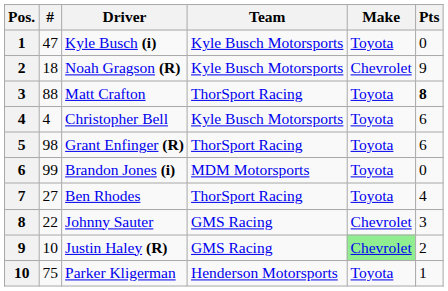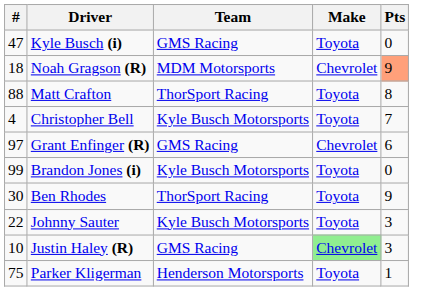- column: Pos. | 1 | 2 | 3 | 4 | 5 | 6 | 7 | 8 | 9 | 10
Kyle Busch (i) | Team: Kyle Busch Motorsports -> GMS Racing
Noah Gragson (R) | Team: Kyle Busch Motorsports -> MDM Motorsports
Noah Gragson (R) | Pts: no background -> lightsalmon background
Matt Crafton | Pts: bold -> normal
Christopher Bell | Pts: 6 -> 7
Grant Enfinger (R) | #: 98 -> 97
Grant Enfinger (R) | Team: ThorSport Racing -> GMS Racing
Grant Enfinger (R) | Make: Toyota -> Chevrolet
Brandon Jones (i) | Team: MDM Motorsports -> Kyle Busch Motorsports
Ben Rhodes | #: 27 -> 30
Ben Rhodes | Pts: 4 -> 9
Johnny Sauter | Team: GMS Racing -> Kyle Busch Motorsports
Johnny Sauter | Make: Chevrolet -> Toyota
Justin Haley (R) | Pts: 2 -> 3
